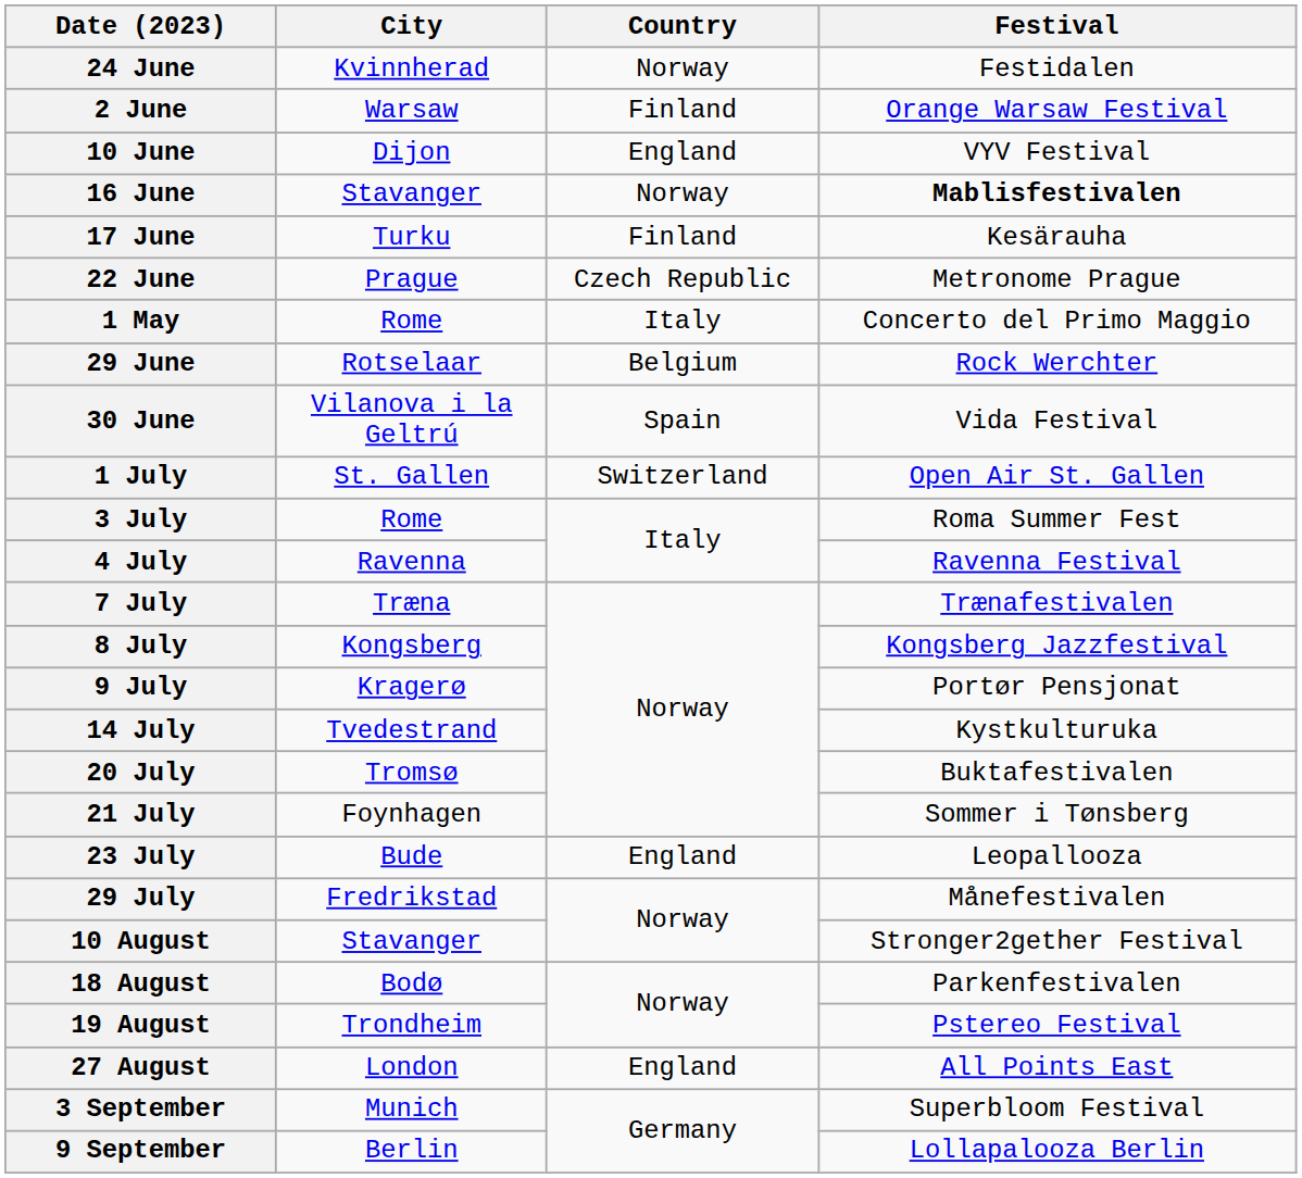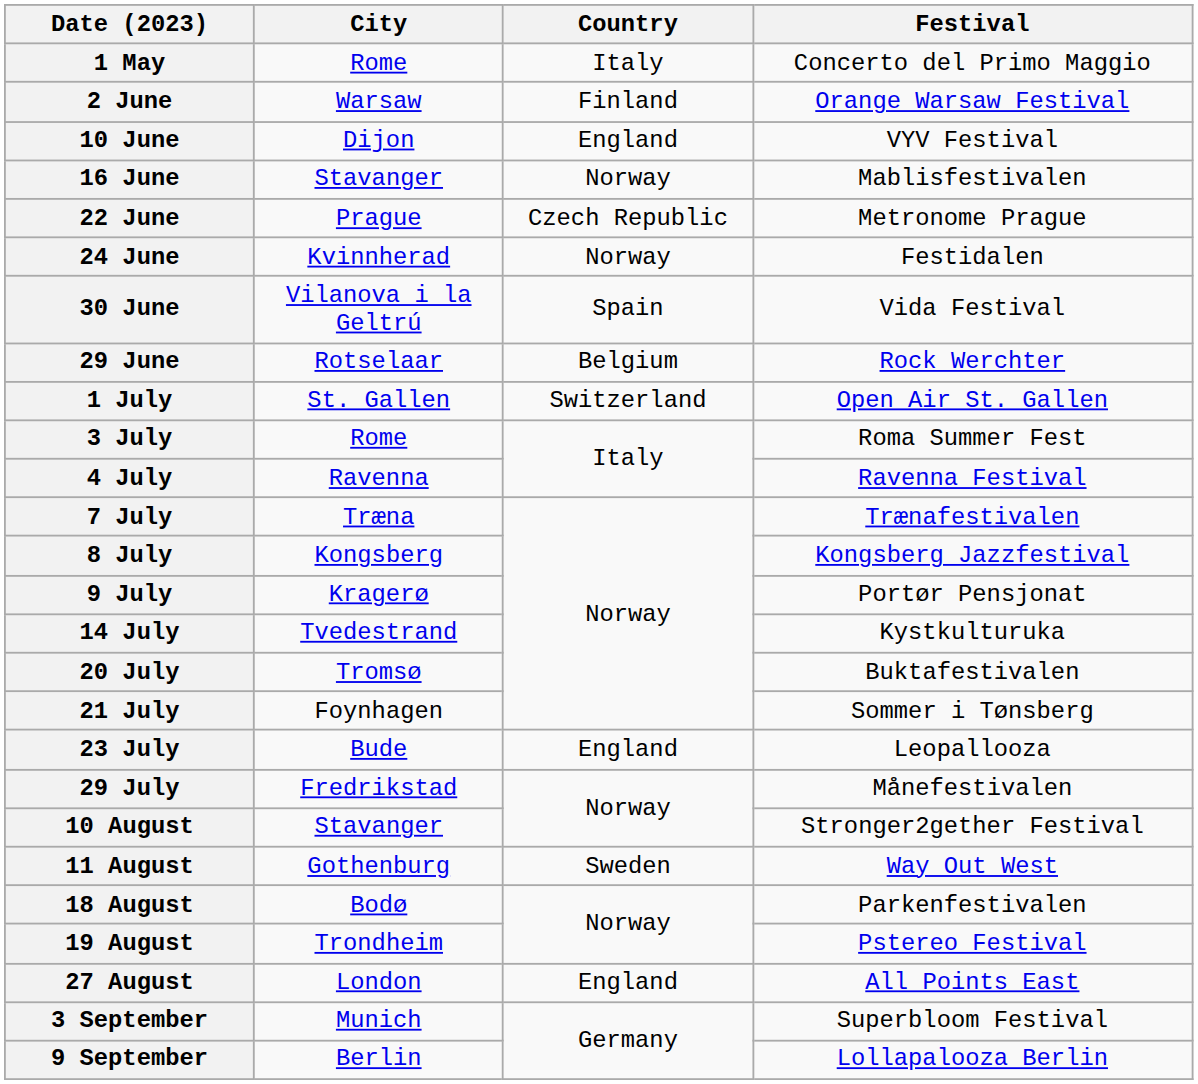rows swapped: 1 May <-> 24 June
16 June | Festival: bold -> normal
- row: 17 June | Turku | Finland | Kesärauha
rows swapped: 29 June <-> 30 June
+ row: 11 August | Gothenburg | Sweden | Way Out West
